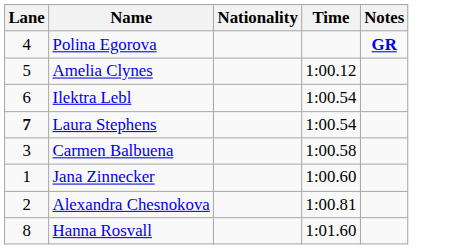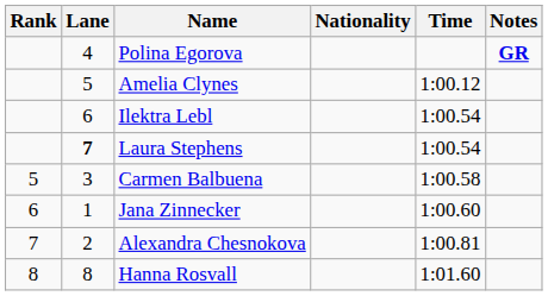+ column: Rank | 5 | 6 | 7 | 8
